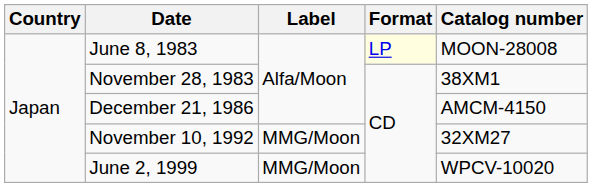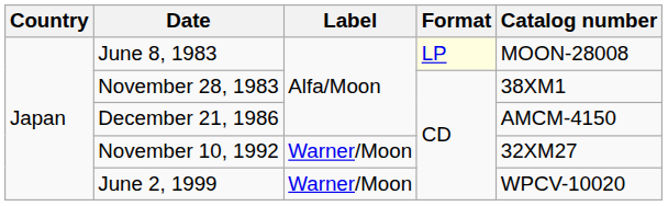November 10, 1992 | Label: MMG/Moon -> Warner/Moon
June 2, 1999 | Label: MMG/Moon -> Warner/Moon
